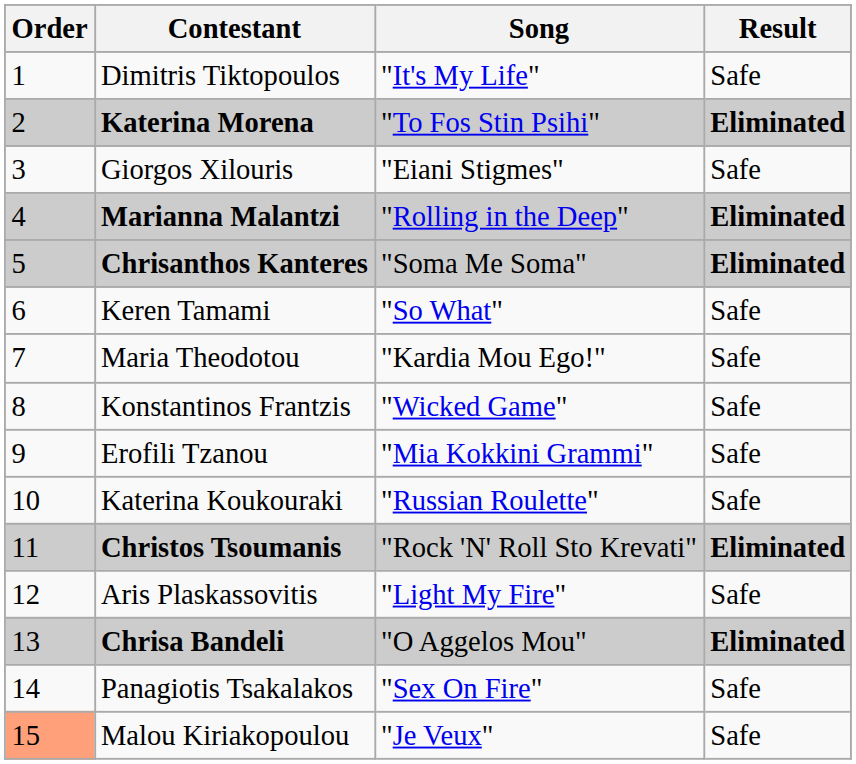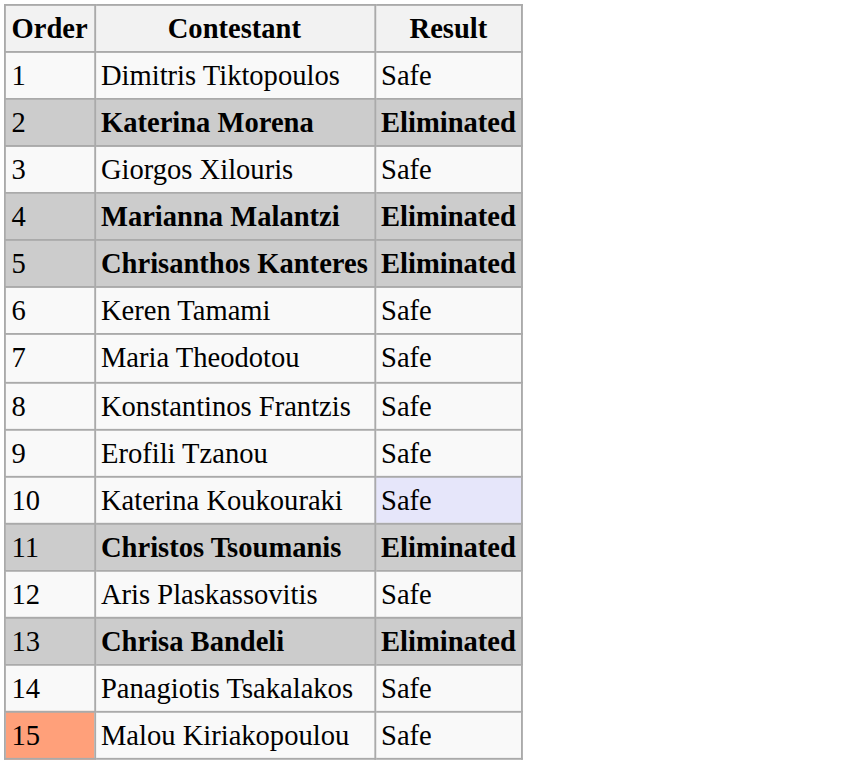- column: Song | "It's My Life" | "To Fos Stin Psihi" | "Eiani Stigmes" | "Rolling in the Deep" | "Soma Me Soma" | "So What" | "Kardia Mou Ego!" | "Wicked Game" | "Mia Kokkini Grammi" | "Russian Roulette" | "Rock 'N' Roll Sto Krevati" | "Light My Fire" | "O Aggelos Mou" | "Sex On Fire" | "Je Veux"
Katerina Koukouraki | Result: no background -> lavender background
